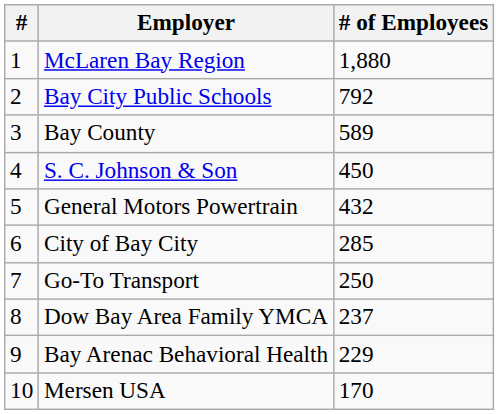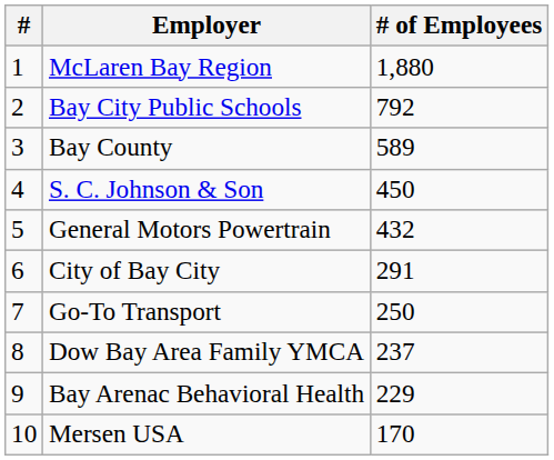City of Bay City | # of Employees: 285 -> 291
